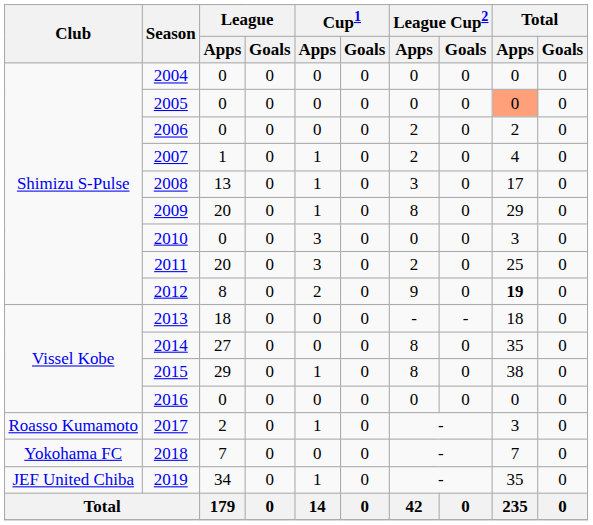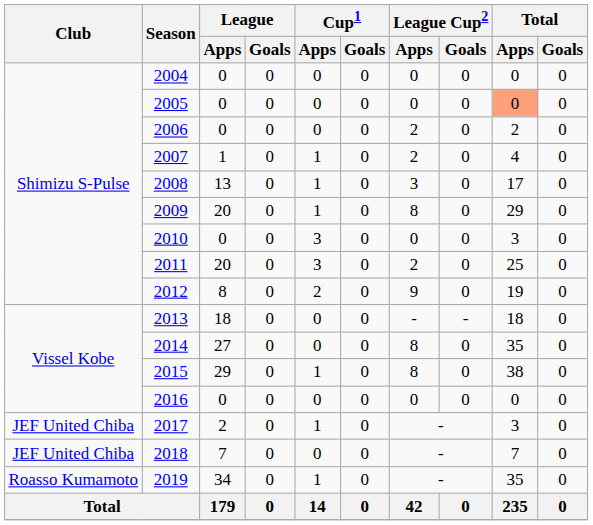2012 | Total / Apps: bold -> normal
2017 | Club: Roasso Kumamoto -> JEF United Chiba
2018 | Club: Yokohama FC -> JEF United Chiba
2019 | Club: JEF United Chiba -> Roasso Kumamoto
